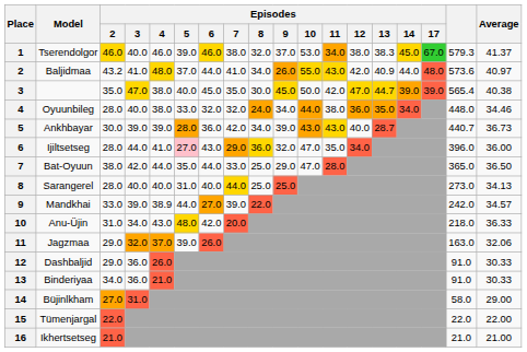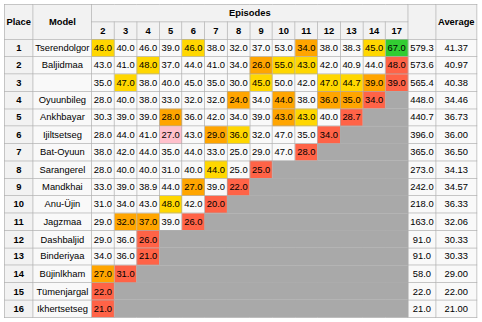Baljidmaa | Episodes / 2: 43.2 -> 43.0
Ankhbayar | Episodes / 2: 30.0 -> 30.3
